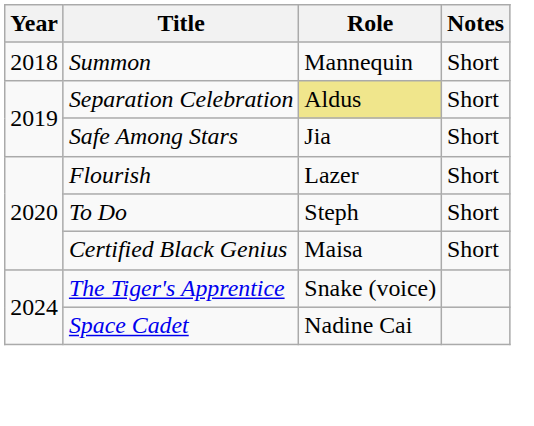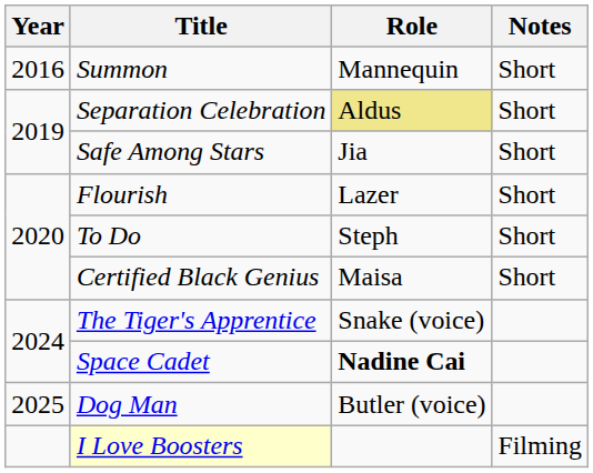Summon | Year: 2018 -> 2016
Space Cadet | Role: normal -> bold
+ row: 2025 | Dog Man | Butler (voice)
+ row: I Love Boosters | Filming
